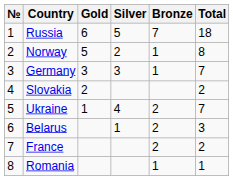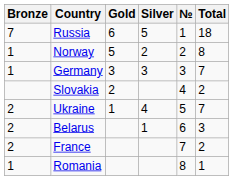columns swapped: № <-> Bronze
